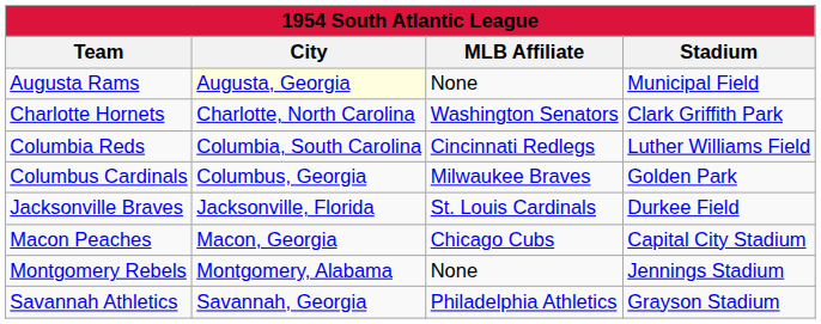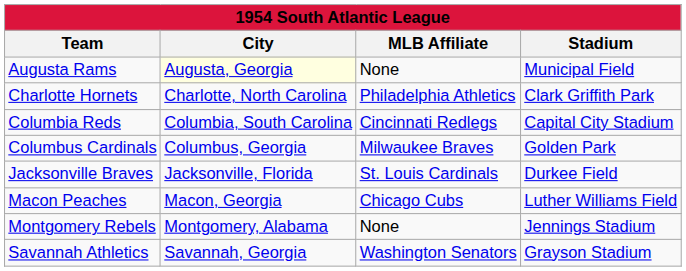Charlotte Hornets | MLB Affiliate: Washington Senators -> Philadelphia Athletics
Columbia Reds | Stadium: Luther Williams Field -> Capital City Stadium
Macon Peaches | Stadium: Capital City Stadium -> Luther Williams Field
Savannah Athletics | MLB Affiliate: Philadelphia Athletics -> Washington Senators
